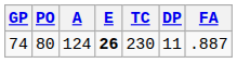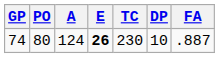74 | DP: 11 -> 10
